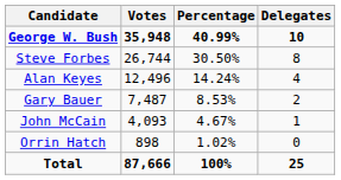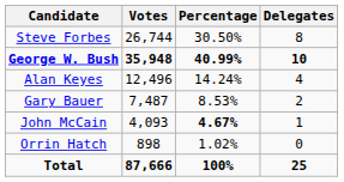rows swapped: George W. Bush <-> Steve Forbes
John McCain | Percentage: normal -> bold
